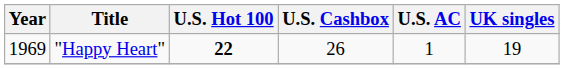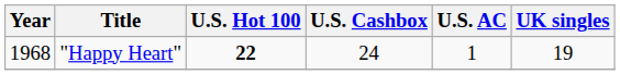"Happy Heart" | Year: 1969 -> 1968
"Happy Heart" | U.S. Cashbox: 26 -> 24
